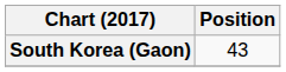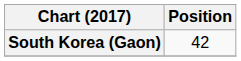South Korea (Gaon) | Position: 43 -> 42
